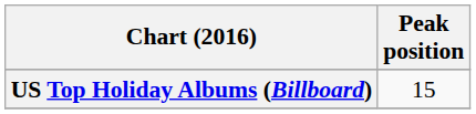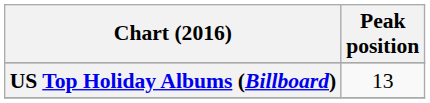US Top Holiday Albums (Billboard) | Peak position: 15 -> 13
